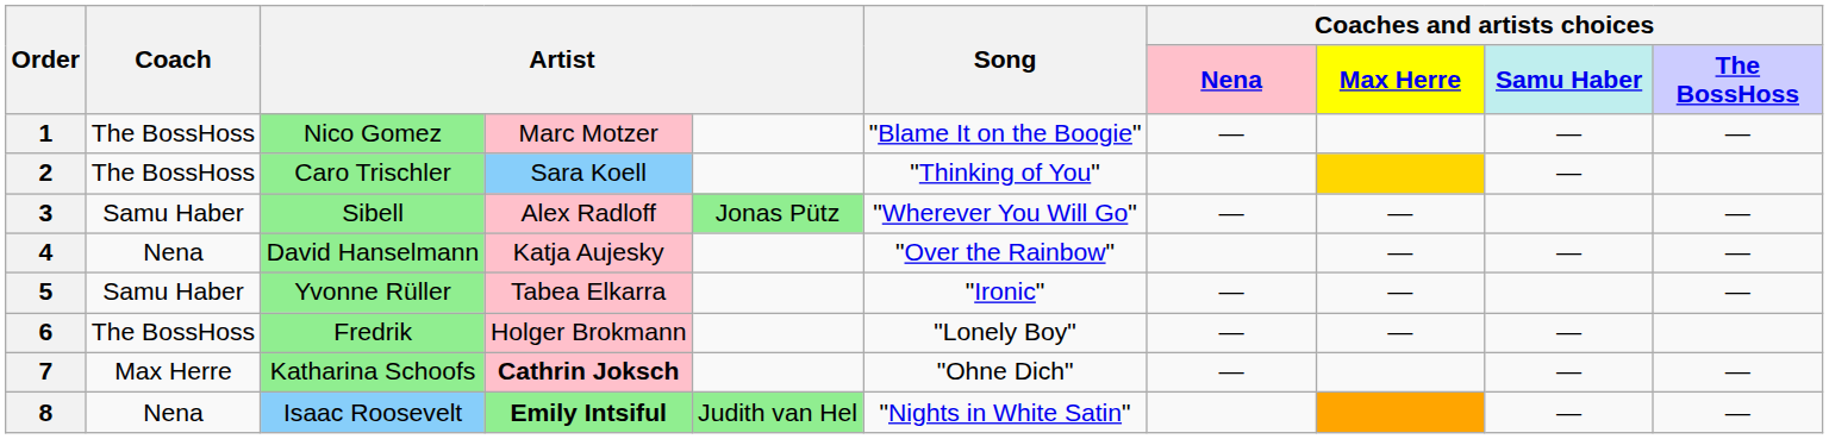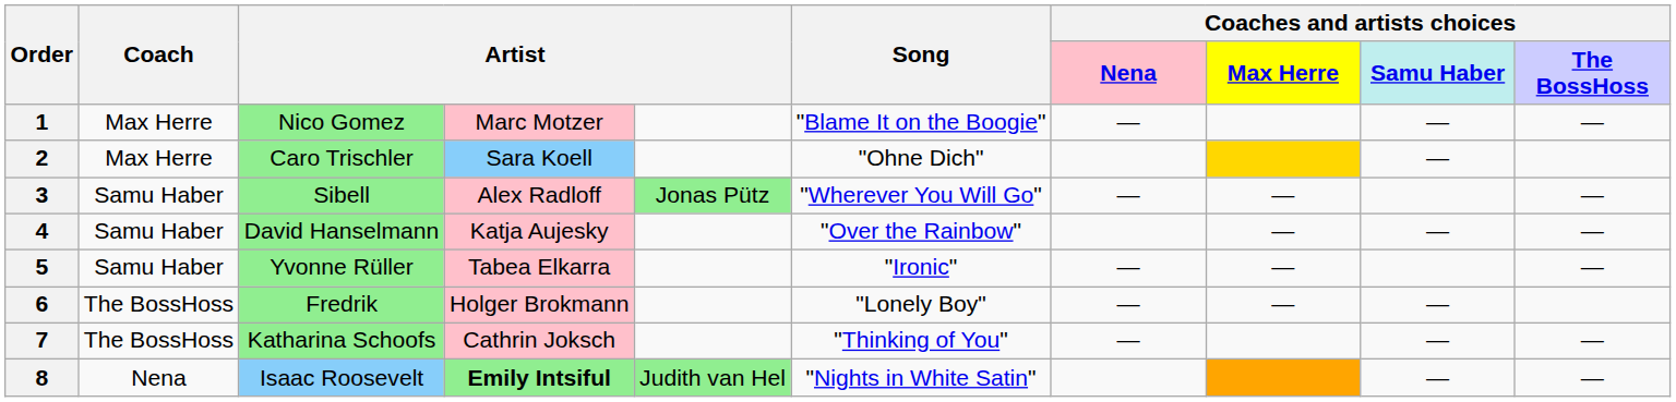1 | Coach: The BossHoss -> Max Herre
2 | Coach: The BossHoss -> Max Herre
2 | Song: "Thinking of You" -> "Ohne Dich"
4 | Coach: Nena -> Samu Haber
7 | Coach: Max Herre -> The BossHoss
7 | column 4: bold -> normal
7 | Song: "Ohne Dich" -> "Thinking of You"
